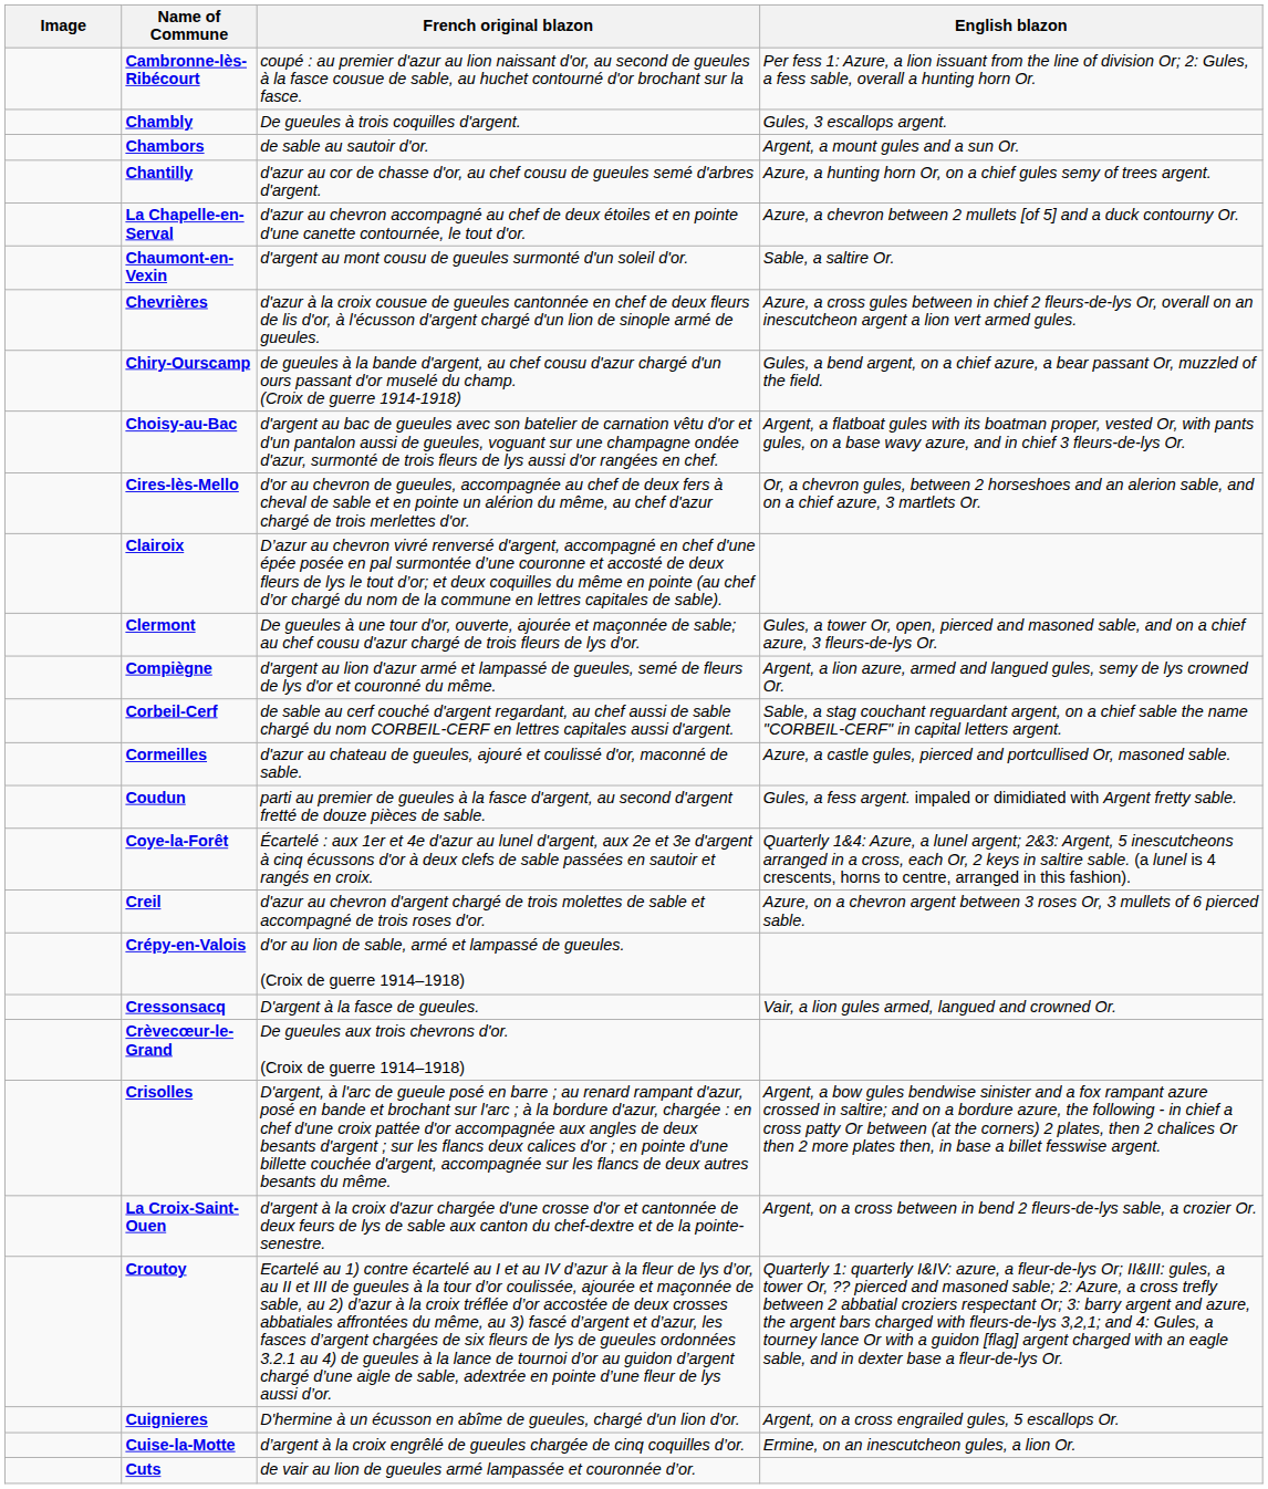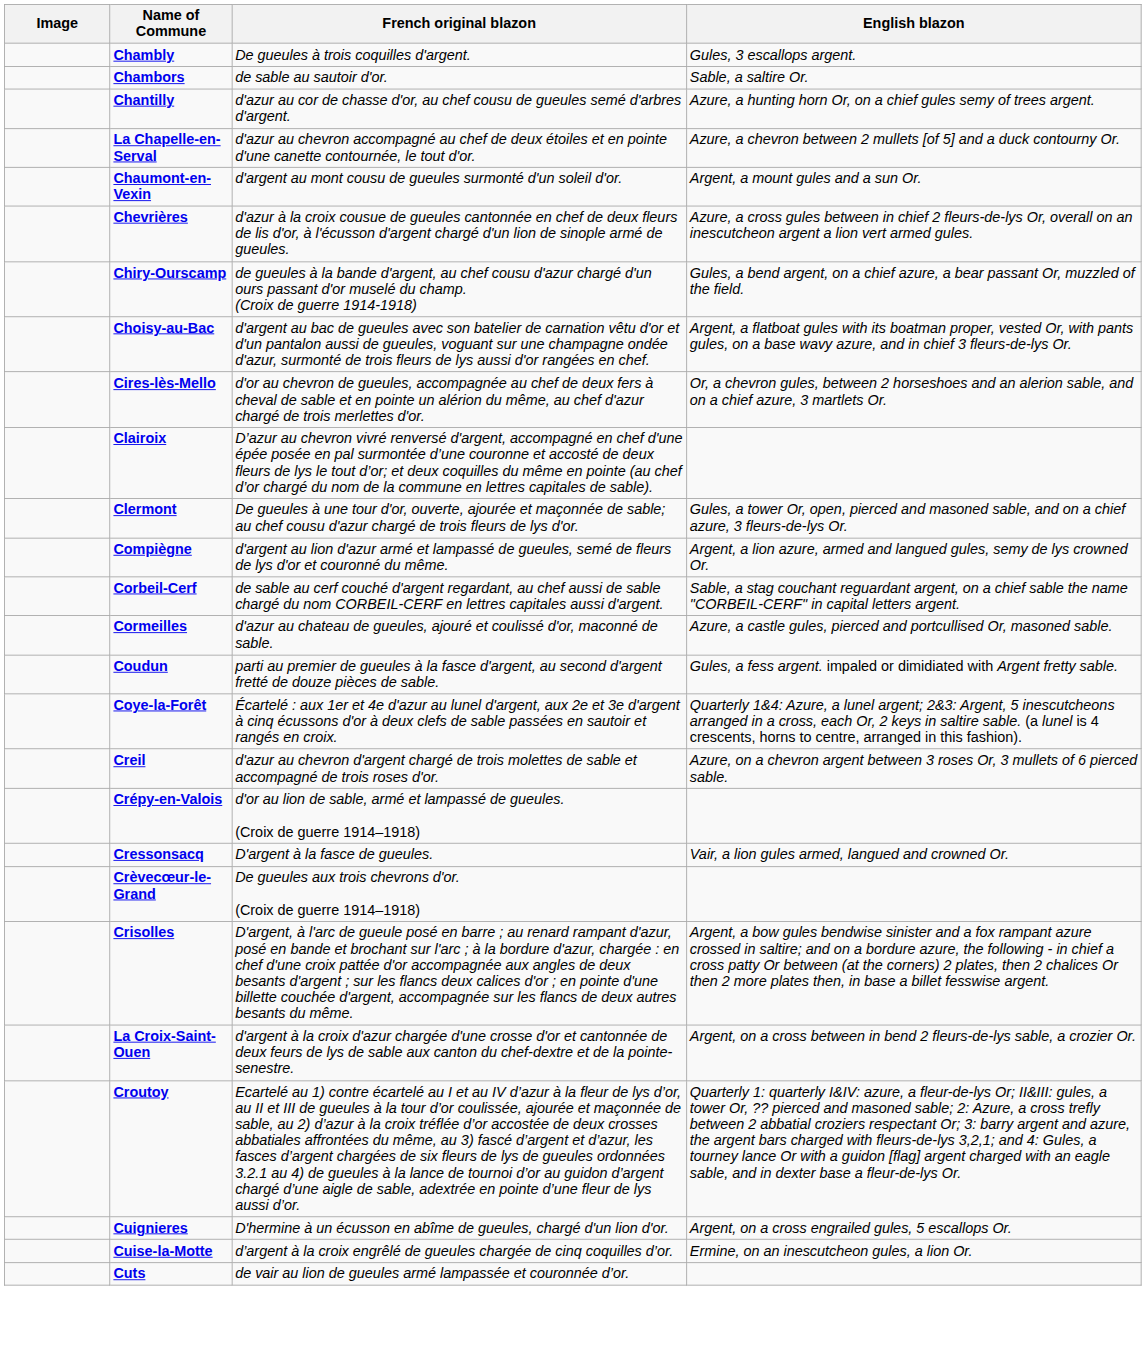- row: Cambronne-lès-Ribécourt | coupé : au premier d'azur au lion naissant d'or, au second de gueules à la fasce cousue de sable, au huchet contourné d'or brochant sur la fasce. | Per fess 1: Azure, a lion issuant from the line of division Or; 2: Gules, a fess sable, overall a hunting horn Or.
Chambors | English blazon: Argent, a mount gules and a sun Or. -> Sable, a saltire Or.
Chaumont-en-Vexin | English blazon: Sable, a saltire Or. -> Argent, a mount gules and a sun Or.
